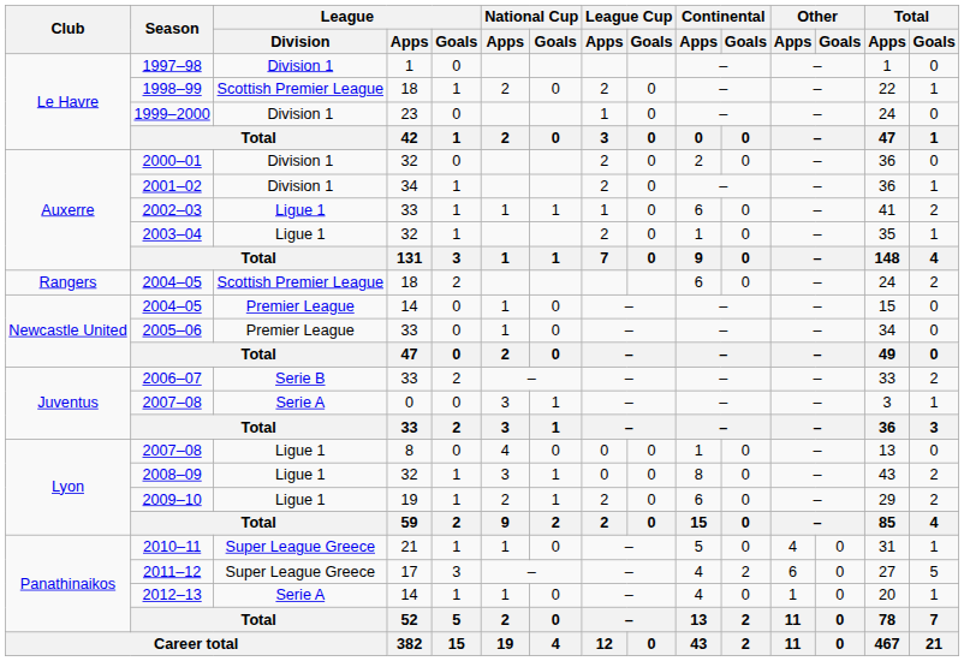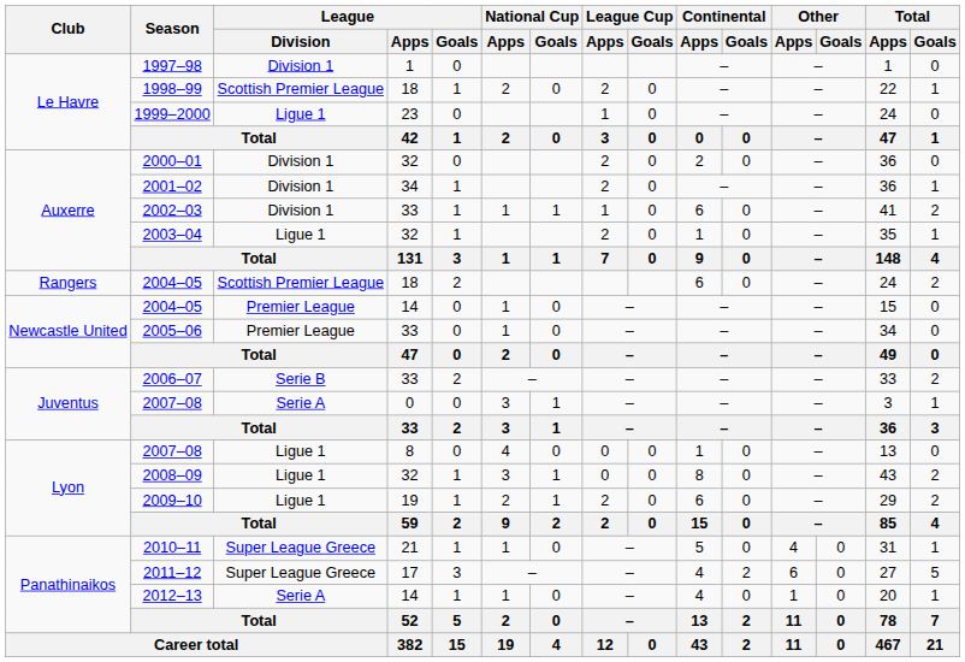1999–2000 | League / Division: Division 1 -> Ligue 1
2002–03 | League / Division: Ligue 1 -> Division 1
